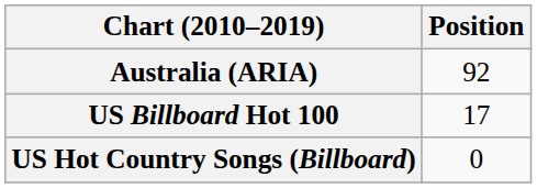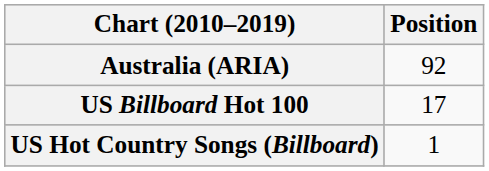US Hot Country Songs (Billboard) | Position: 0 -> 1
